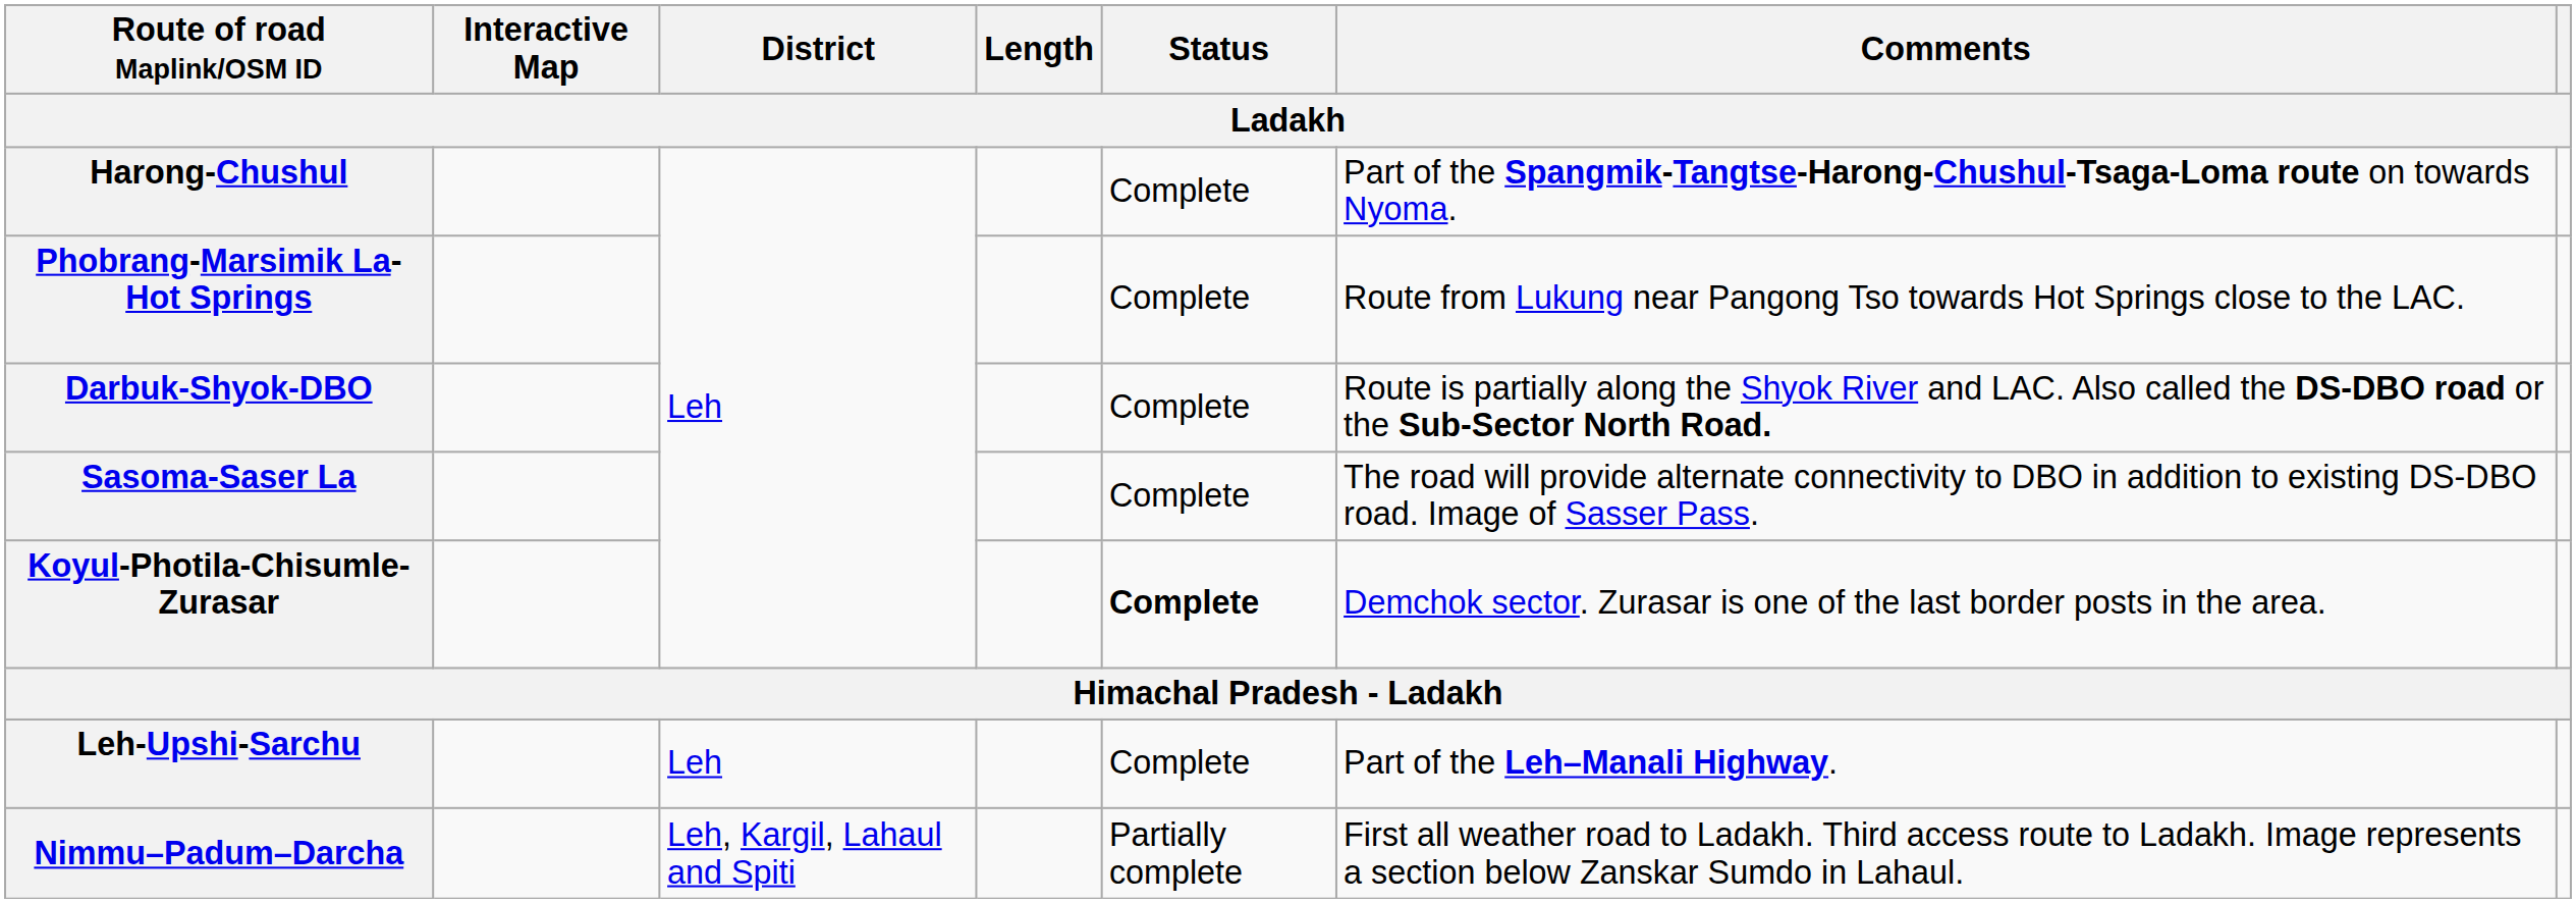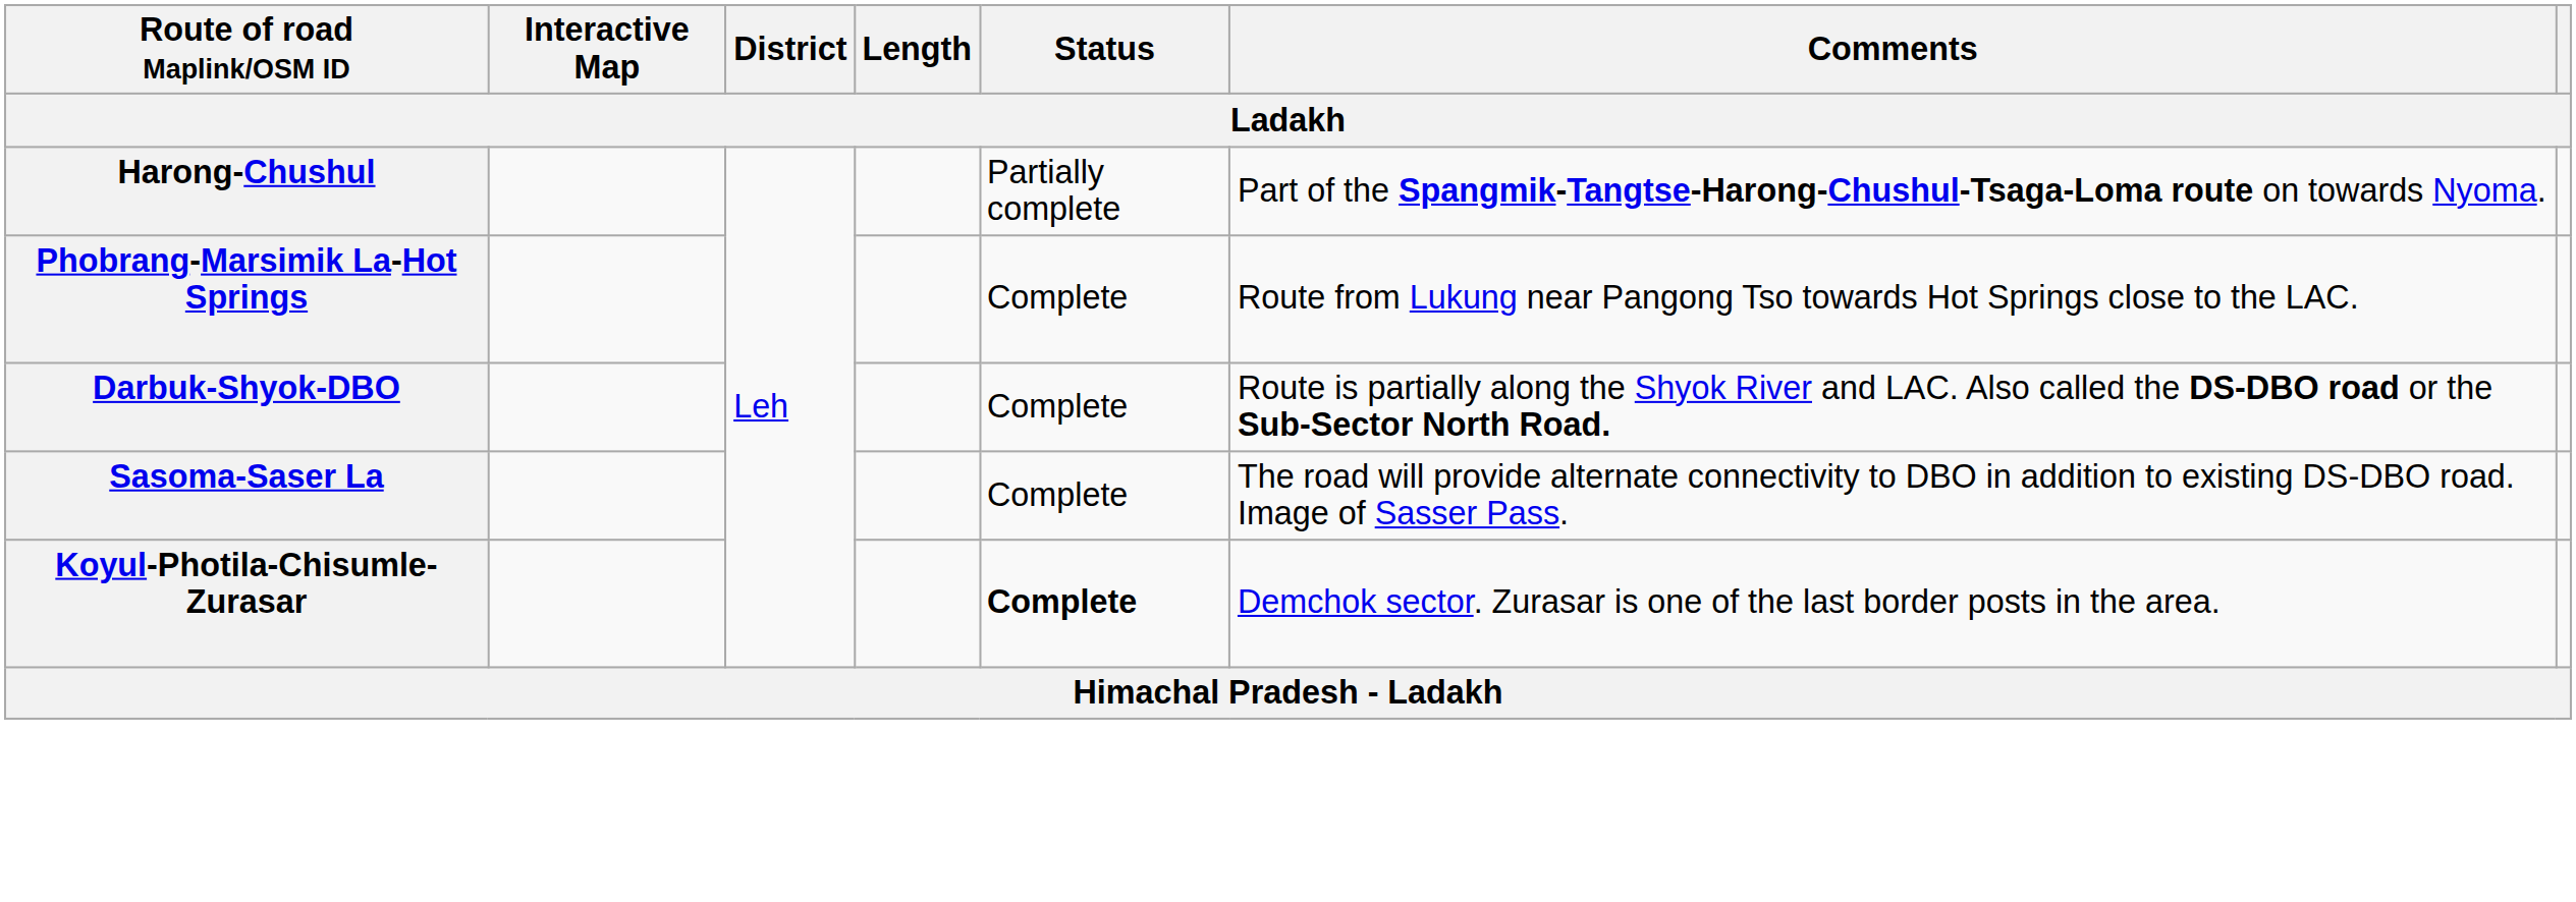Harong-Chushul | Status: Complete -> Partially complete
- row: Leh-Upshi-Sarchu | Leh | Complete | Part of the Leh–Manali Highway.
- row: Nimmu–Padum–Darcha | Leh, Kargil, Lahaul and Spiti | Partially complete | First all weather road to Ladakh. Third access route to Ladakh. Image represents a section below Zanskar Sumdo in Lahaul.
